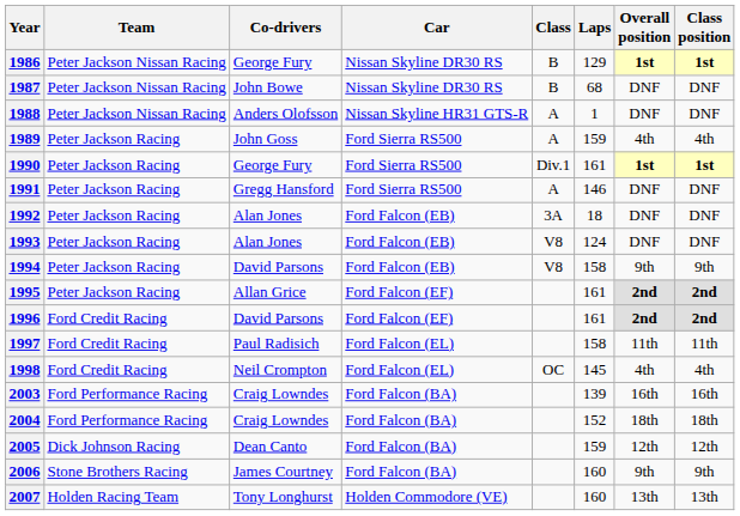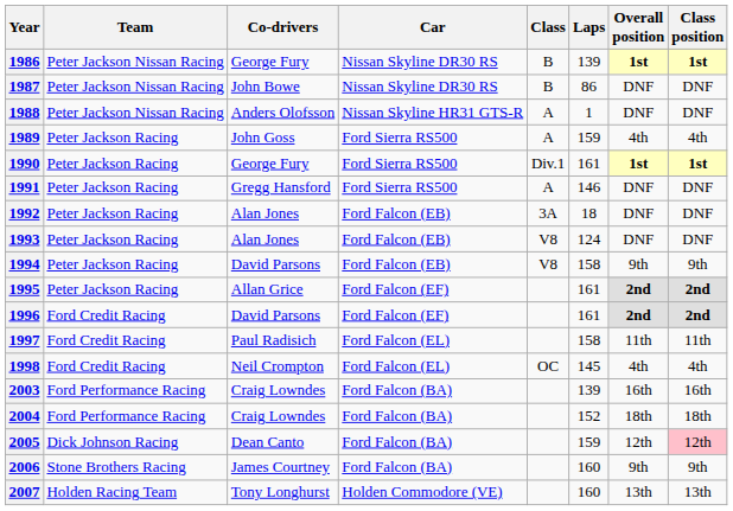1986 | Laps: 129 -> 139
1987 | Laps: 68 -> 86
2005 | Class position: no background -> pink background
